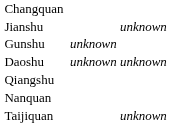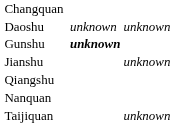rows swapped: Daoshu <-> Jianshu
Gunshu | column 3: normal -> bold
